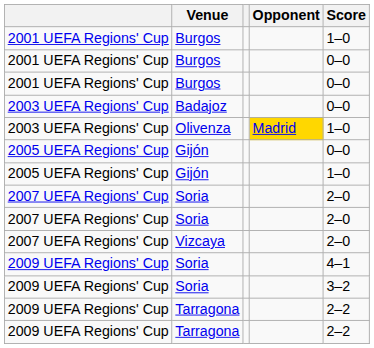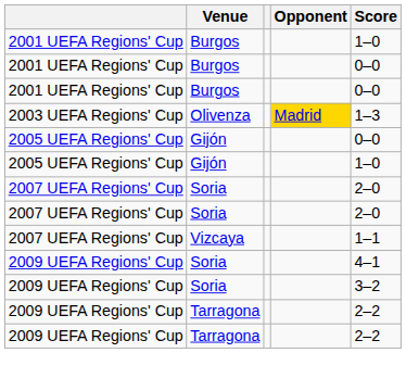- row: 2003 UEFA Regions' Cup | Badajoz | 0–0
Olivenza | Score: 1–0 -> 1–3
Vizcaya | Score: 2–0 -> 1–1
